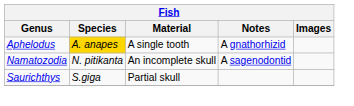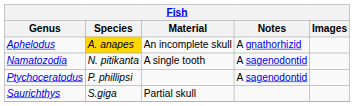Aphelodus | Material: A single tooth -> An incomplete skull
Namatozodia | Material: An incomplete skull -> A single tooth
+ row: Ptychoceratodus | P. phillipsi | A sagenodontid
